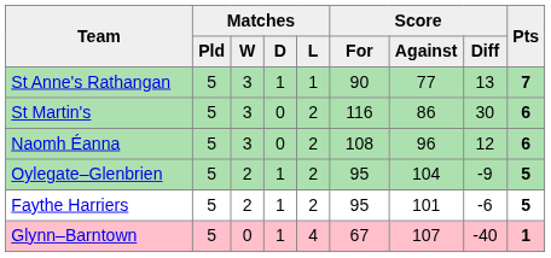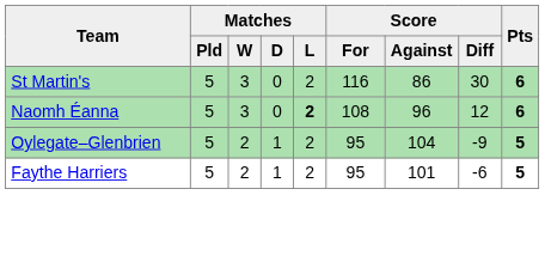- row: St Anne's Rathangan | 5 | 3 | 1 | 1 | 90 | 77 | 13 | 7
Naomh Éanna | Matches / L: normal -> bold
- row: Glynn–Barntown | 5 | 0 | 1 | 4 | 67 | 107 | -40 | 1
